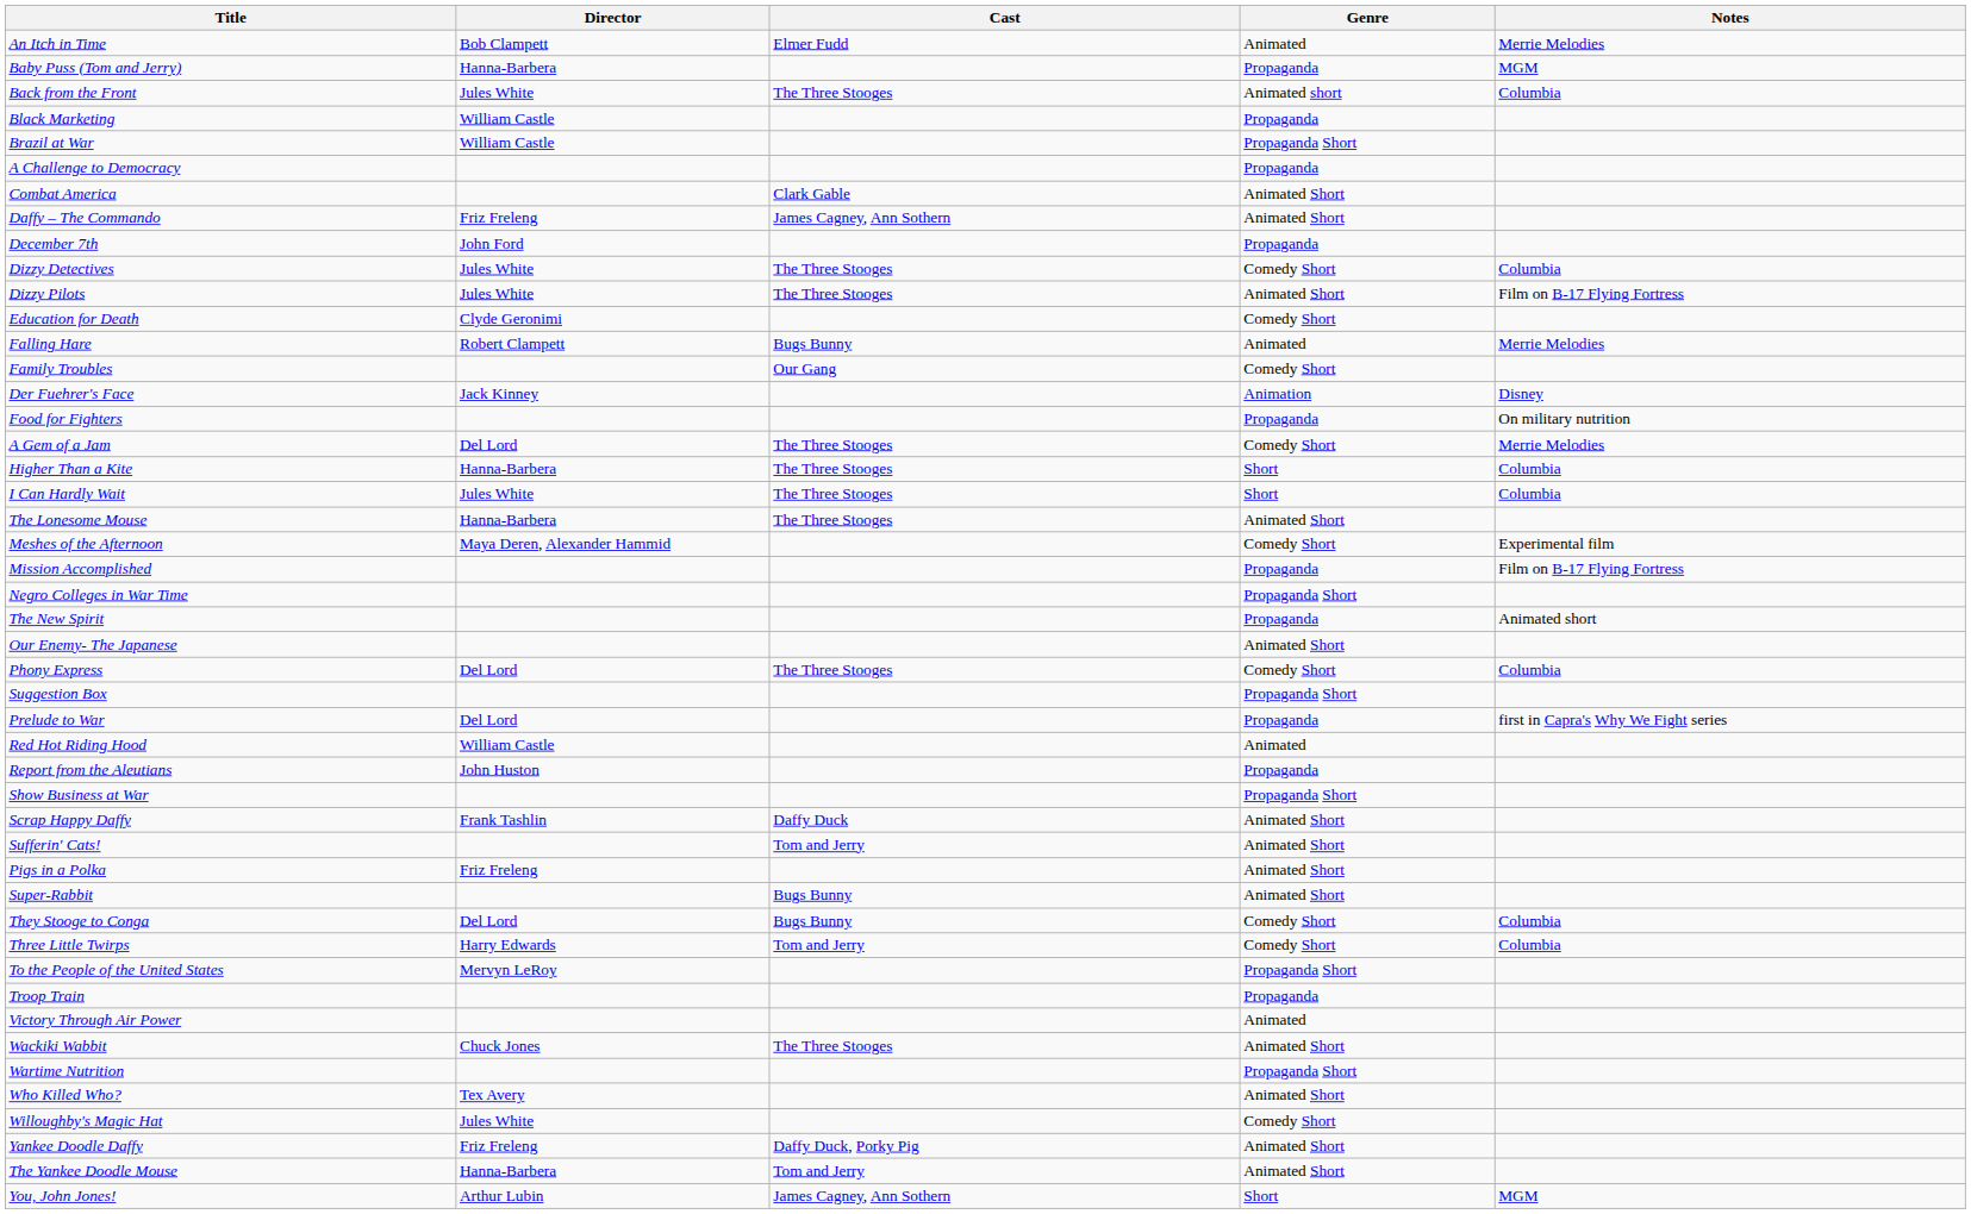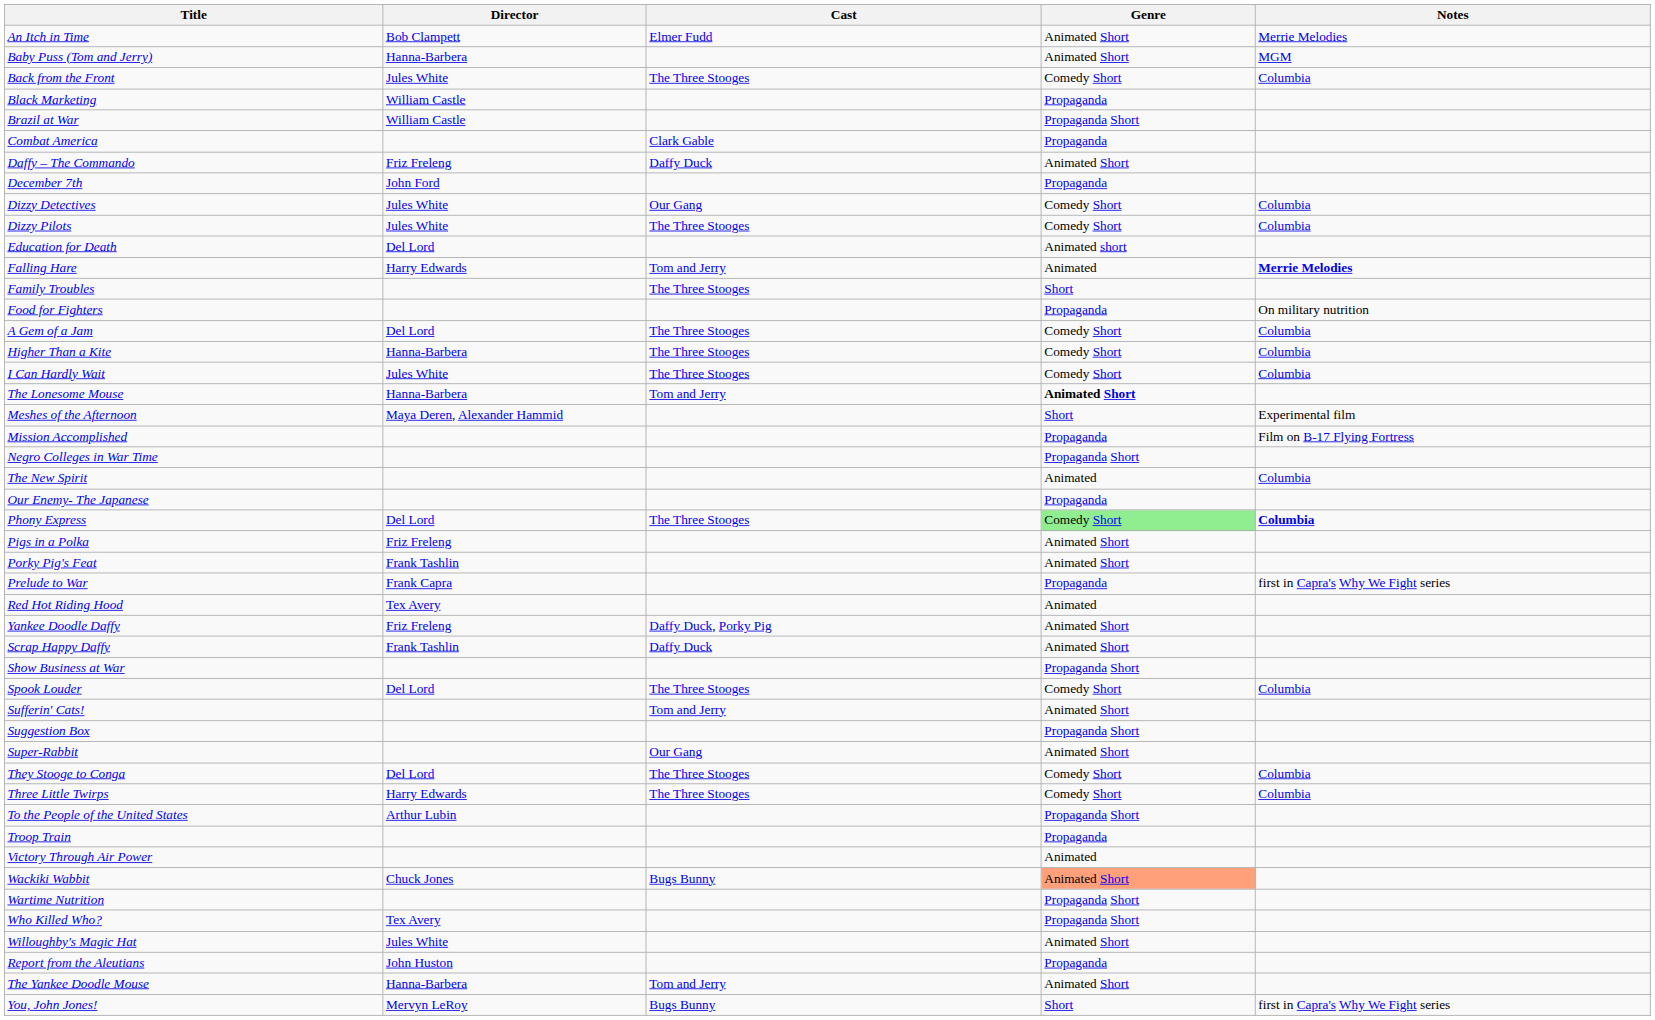An Itch in Time | Genre: Animated -> Animated Short
Baby Puss (Tom and Jerry) | Genre: Propaganda -> Animated Short
Back from the Front | Genre: Animated short -> Comedy Short
- row: A Challenge to Democracy | Propaganda
Combat America | Genre: Animated Short -> Propaganda
Daffy – The Commando | Cast: James Cagney, Ann Sothern -> Daffy Duck
Dizzy Detectives | Cast: The Three Stooges -> Our Gang
Dizzy Pilots | Genre: Animated Short -> Comedy Short
Dizzy Pilots | Notes: Film on B-17 Flying Fortress -> Columbia
Education for Death | Director: Clyde Geronimi -> Del Lord
Education for Death | Genre: Comedy Short -> Animated short
Falling Hare | Director: Robert Clampett -> Harry Edwards
Falling Hare | Cast: Bugs Bunny -> Tom and Jerry
Falling Hare | Notes: normal -> bold
Family Troubles | Cast: Our Gang -> The Three Stooges
Family Troubles | Genre: Comedy Short -> Short
- row: Der Fuehrer's Face | Jack Kinney | Animation | Disney
A Gem of a Jam | Notes: Merrie Melodies -> Columbia
Higher Than a Kite | Genre: Short -> Comedy Short
I Can Hardly Wait | Genre: Short -> Comedy Short
The Lonesome Mouse | Cast: The Three Stooges -> Tom and Jerry
The Lonesome Mouse | Genre: normal -> bold
Meshes of the Afternoon | Genre: Comedy Short -> Short
The New Spirit | Genre: Propaganda -> Animated
The New Spirit | Notes: Animated short -> Columbia
Our Enemy- The Japanese | Genre: Animated Short -> Propaganda
Phony Express | Genre: no background -> lightgreen background
Phony Express | Notes: normal -> bold
rows swapped: Pigs in a Polka <-> Suggestion Box
+ row: Porky Pig's Feat | Frank Tashlin | Animated Short
Prelude to War | Director: Del Lord -> Frank Capra
Red Hot Riding Hood | Director: William Castle -> Tex Avery
rows swapped: Report from the Aleutians <-> Yankee Doodle Daffy
rows swapped: Scrap Happy Daffy <-> Show Business at War
+ row: Spook Louder | Del Lord | The Three Stooges | Comedy Short | Columbia
Super-Rabbit | Cast: Bugs Bunny -> Our Gang
They Stooge to Conga | Cast: Bugs Bunny -> The Three Stooges
Three Little Twirps | Cast: Tom and Jerry -> The Three Stooges
To the People of the United States | Director: Mervyn LeRoy -> Arthur Lubin
Wackiki Wabbit | Cast: The Three Stooges -> Bugs Bunny
Wackiki Wabbit | Genre: no background -> lightsalmon background
Who Killed Who? | Genre: Animated Short -> Propaganda Short
Willoughby's Magic Hat | Genre: Comedy Short -> Animated Short
You, John Jones! | Director: Arthur Lubin -> Mervyn LeRoy
You, John Jones! | Cast: James Cagney, Ann Sothern -> Bugs Bunny
You, John Jones! | Notes: MGM -> first in Capra's Why We Fight series
